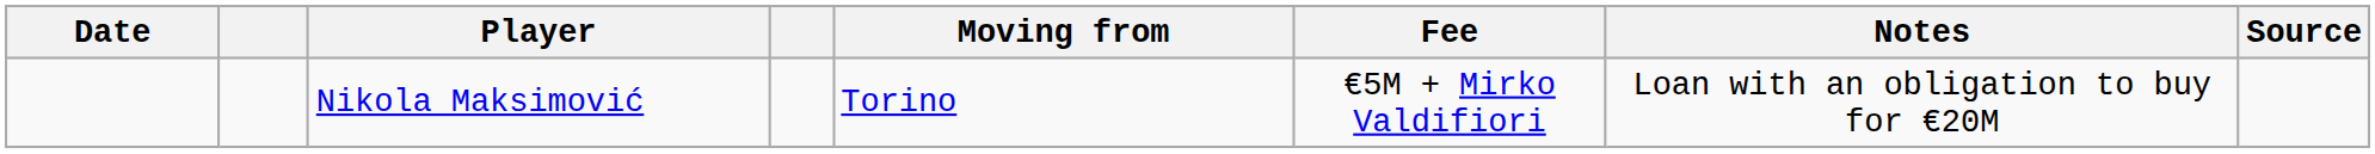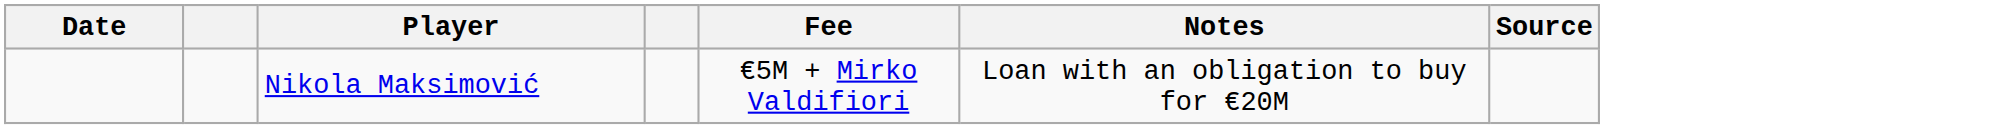- column: Moving from | Torino
